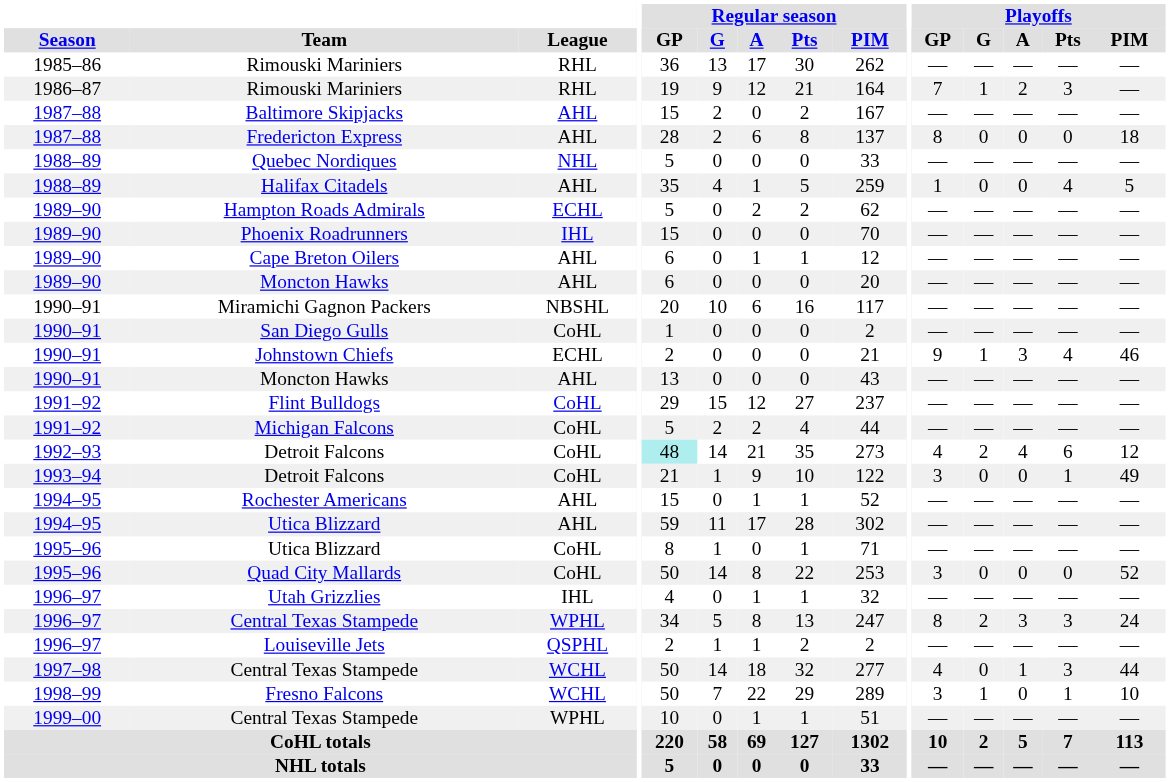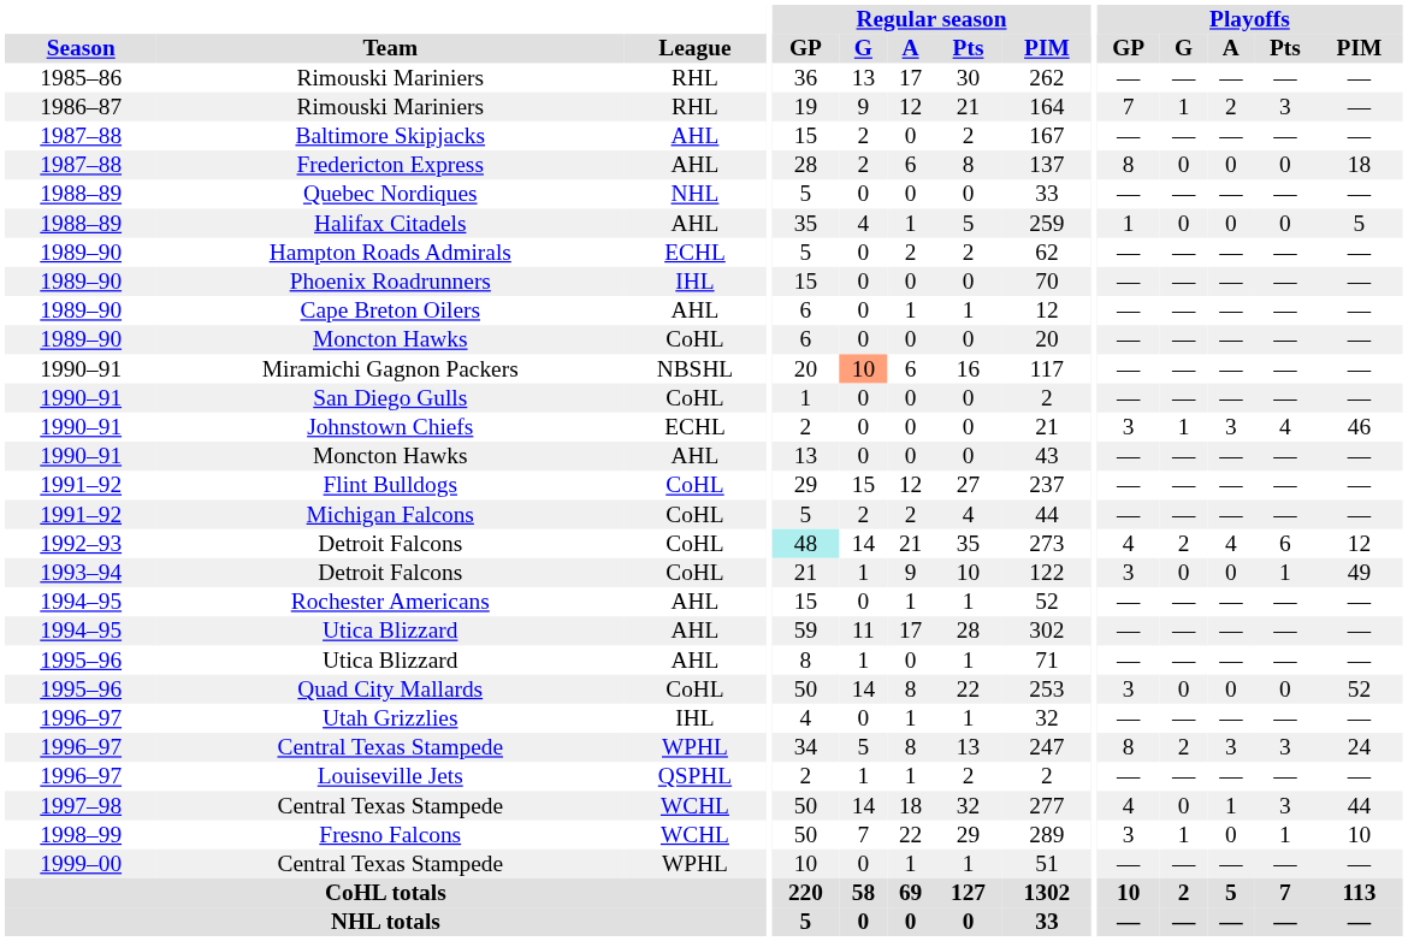Halifax Citadels | Playoffs / Pts: 4 -> 0
1989–90 / Moncton Hawks | League: AHL -> CoHL
Miramichi Gagnon Packers | Regular season / G: no background -> lightsalmon background
Johnstown Chiefs | Playoffs / GP: 9 -> 3
1995–96 / Utica Blizzard | League: CoHL -> AHL
